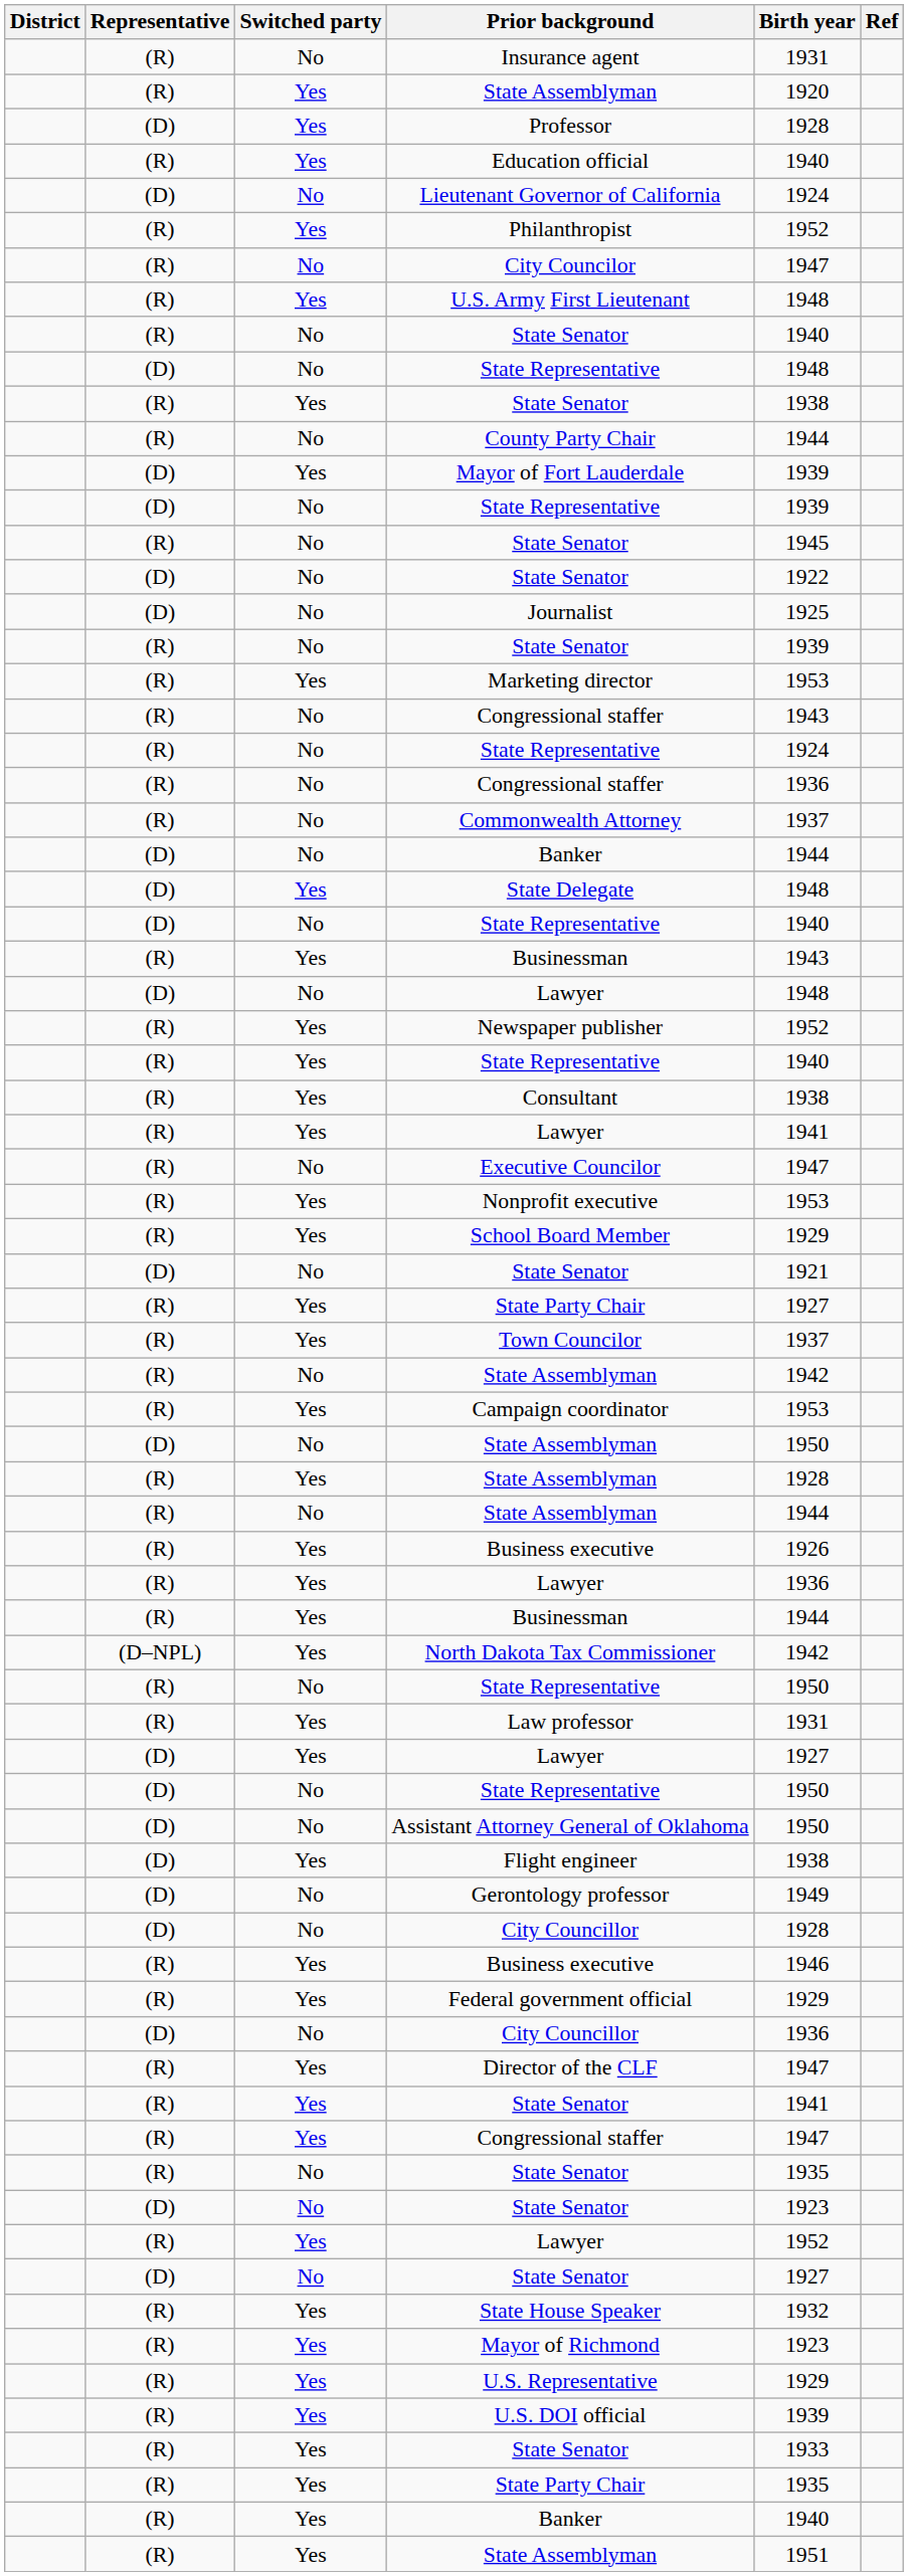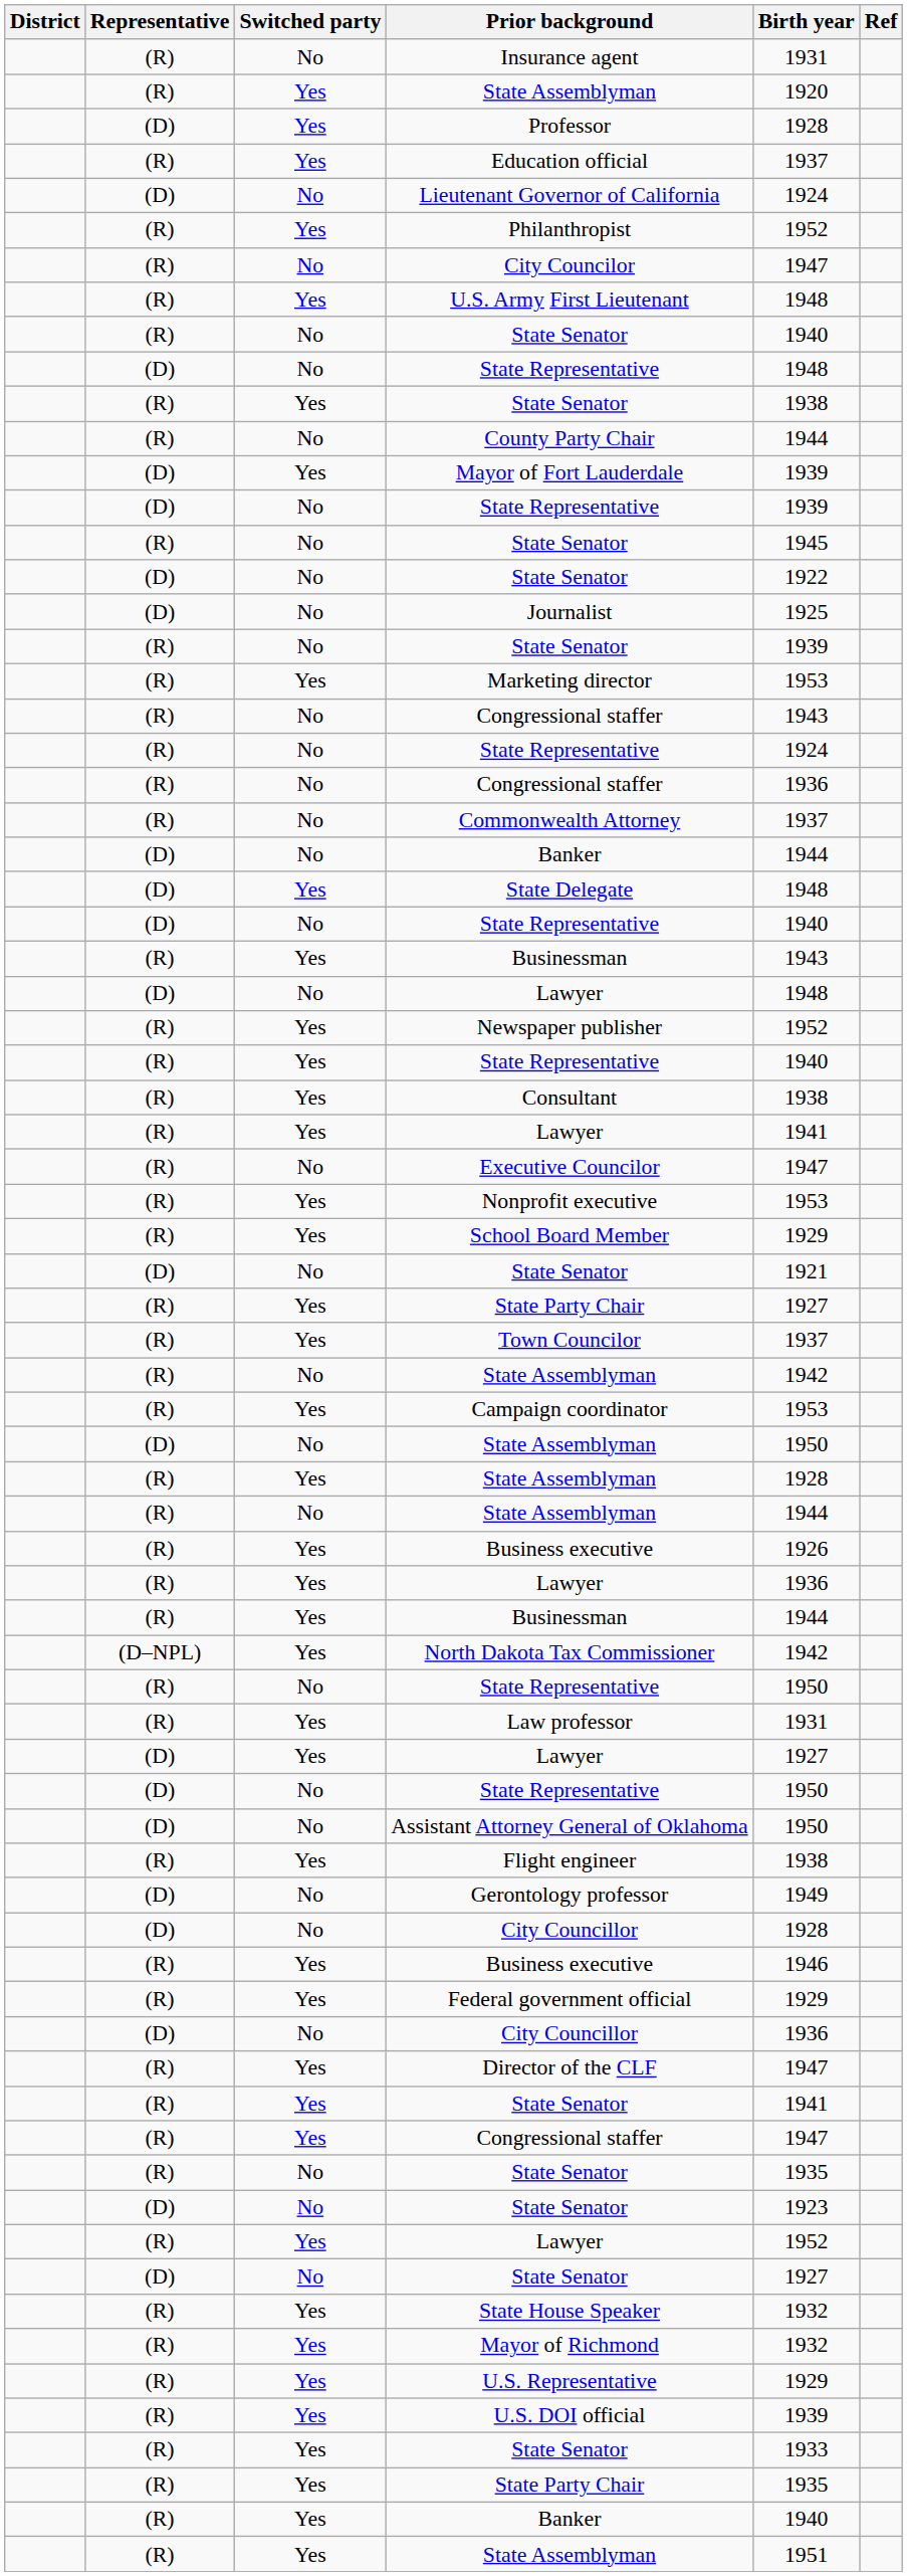Education official | Birth year: 1940 -> 1937
Flight engineer | Representative: (D) -> (R)
Mayor of Richmond | Birth year: 1923 -> 1932
